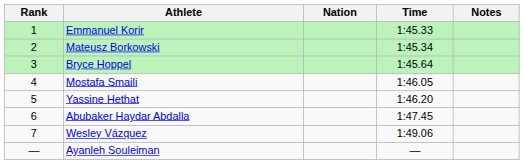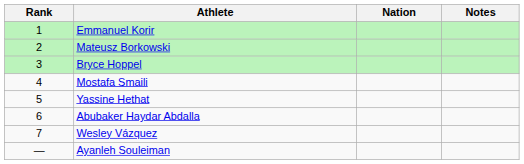- column: Time | 1:45.33 | 1:45.34 | 1:45.64 | 1:46.05 | 1:46.20 | 1:47.45 | 1:49.06 | —
